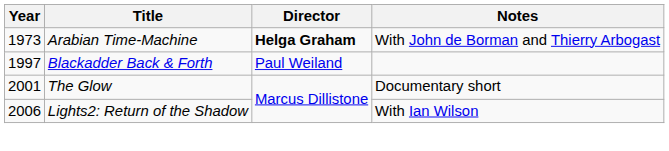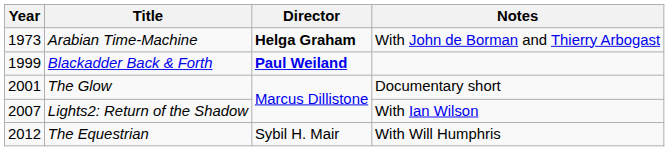Blackadder Back & Forth | Year: 1997 -> 1999
Blackadder Back & Forth | Director: normal -> bold
Lights2: Return of the Shadow | Year: 2006 -> 2007
+ row: 2012 | The Equestrian | Sybil H. Mair | With Will Humphris
